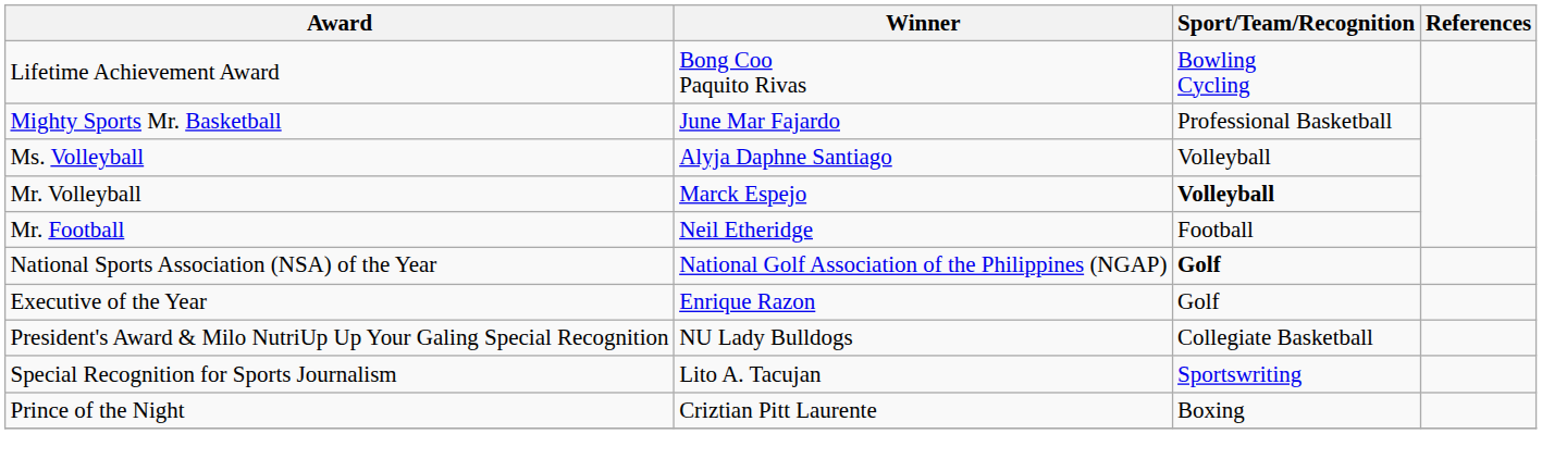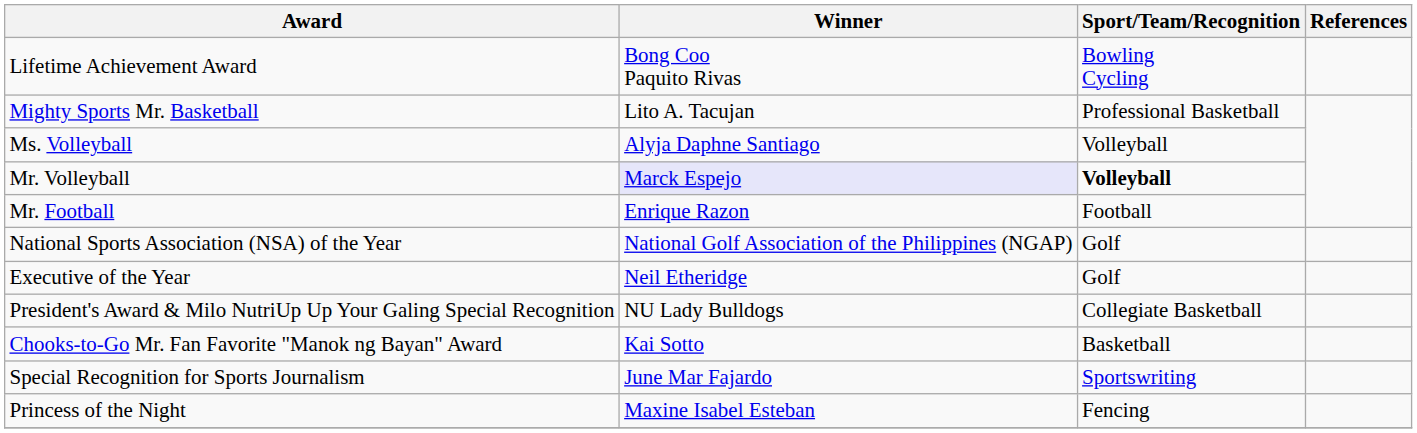Mighty Sports Mr. Basketball | Winner: June Mar Fajardo -> Lito A. Tacujan
Mr. Volleyball | Winner: no background -> lavender background
Mr. Football | Winner: Neil Etheridge -> Enrique Razon
National Sports Association (NSA) of the Year | Sport/Team/Recognition: bold -> normal
Executive of the Year | Winner: Enrique Razon -> Neil Etheridge
+ row: Chooks-to-Go Mr. Fan Favorite "Manok ng Bayan" Award | Kai Sotto | Basketball
Special Recognition for Sports Journalism | Winner: Lito A. Tacujan -> June Mar Fajardo
- row: Prince of the Night | Criztian Pitt Laurente | Boxing
+ row: Princess of the Night | Maxine Isabel Esteban | Fencing
